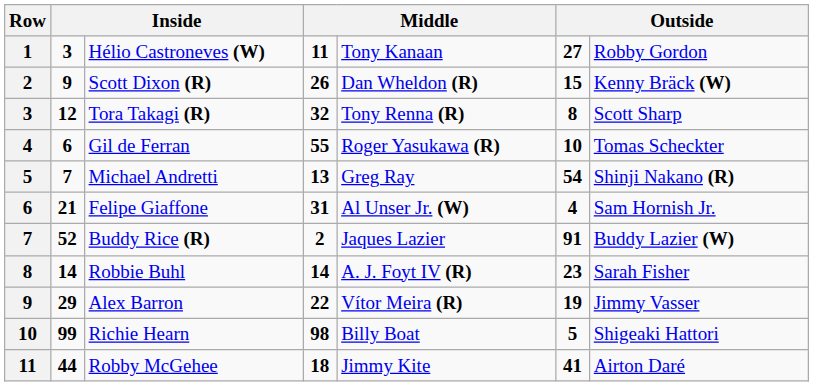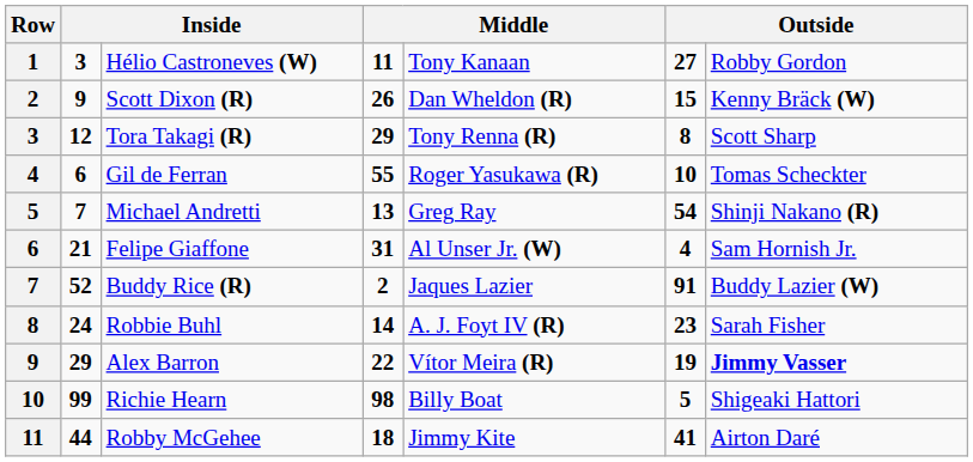Tora Takagi (R) | column 4: 32 -> 29
Robbie Buhl | column 2: 14 -> 24
Alex Barron | column 7: normal -> bold
